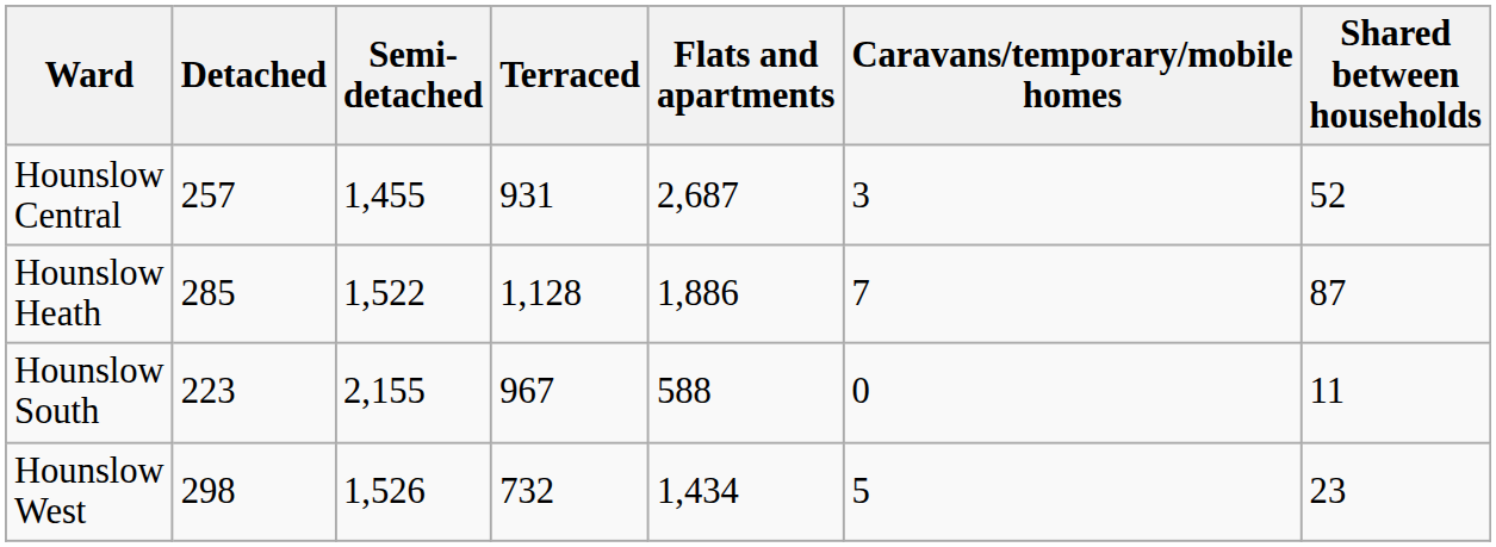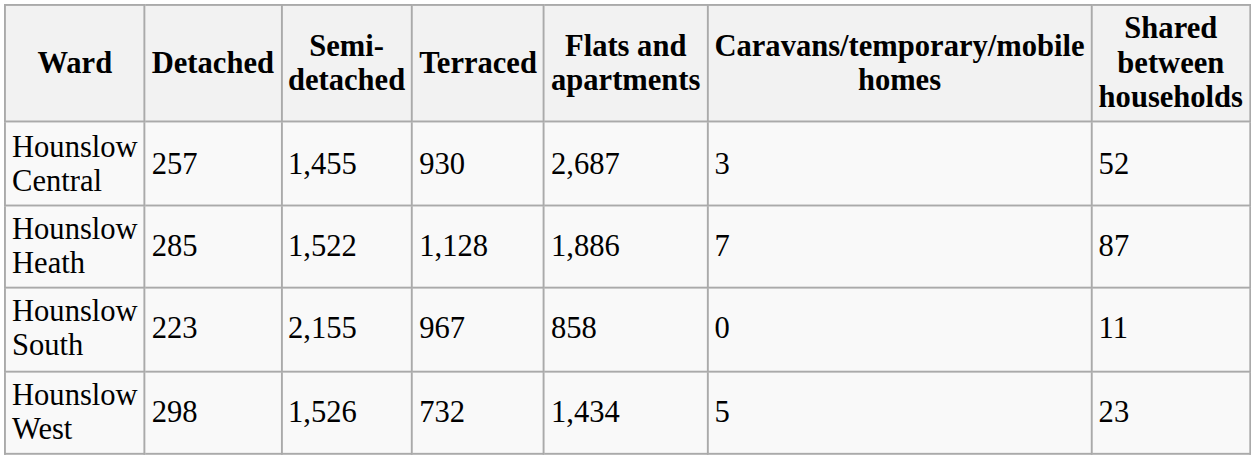Hounslow Central | Terraced: 931 -> 930
Hounslow South | Flats and apartments: 588 -> 858
